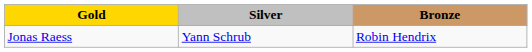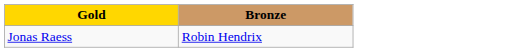- column: Silver | Yann Schrub
